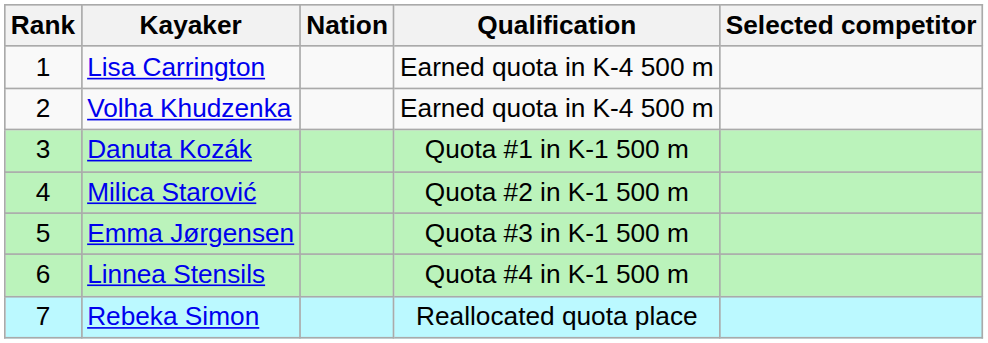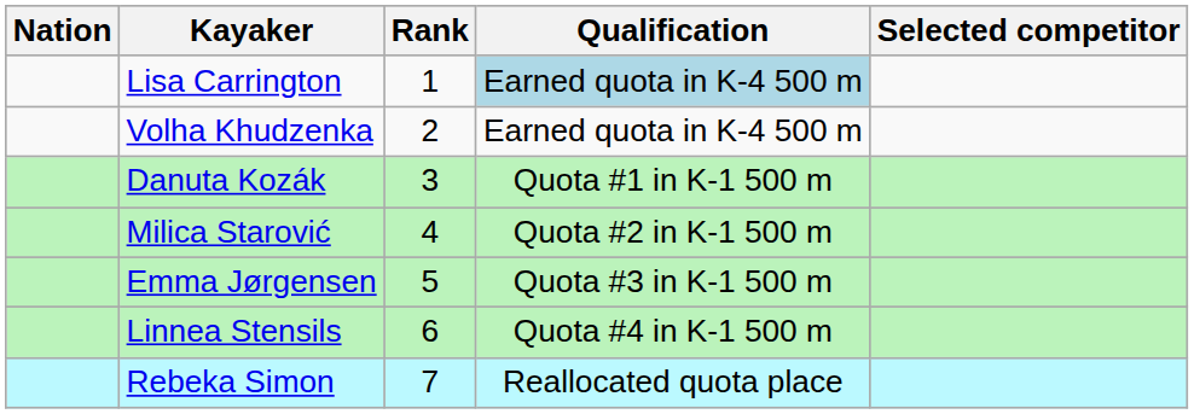columns swapped: Rank <-> Nation
Lisa Carrington | Qualification: no background -> lightblue background
